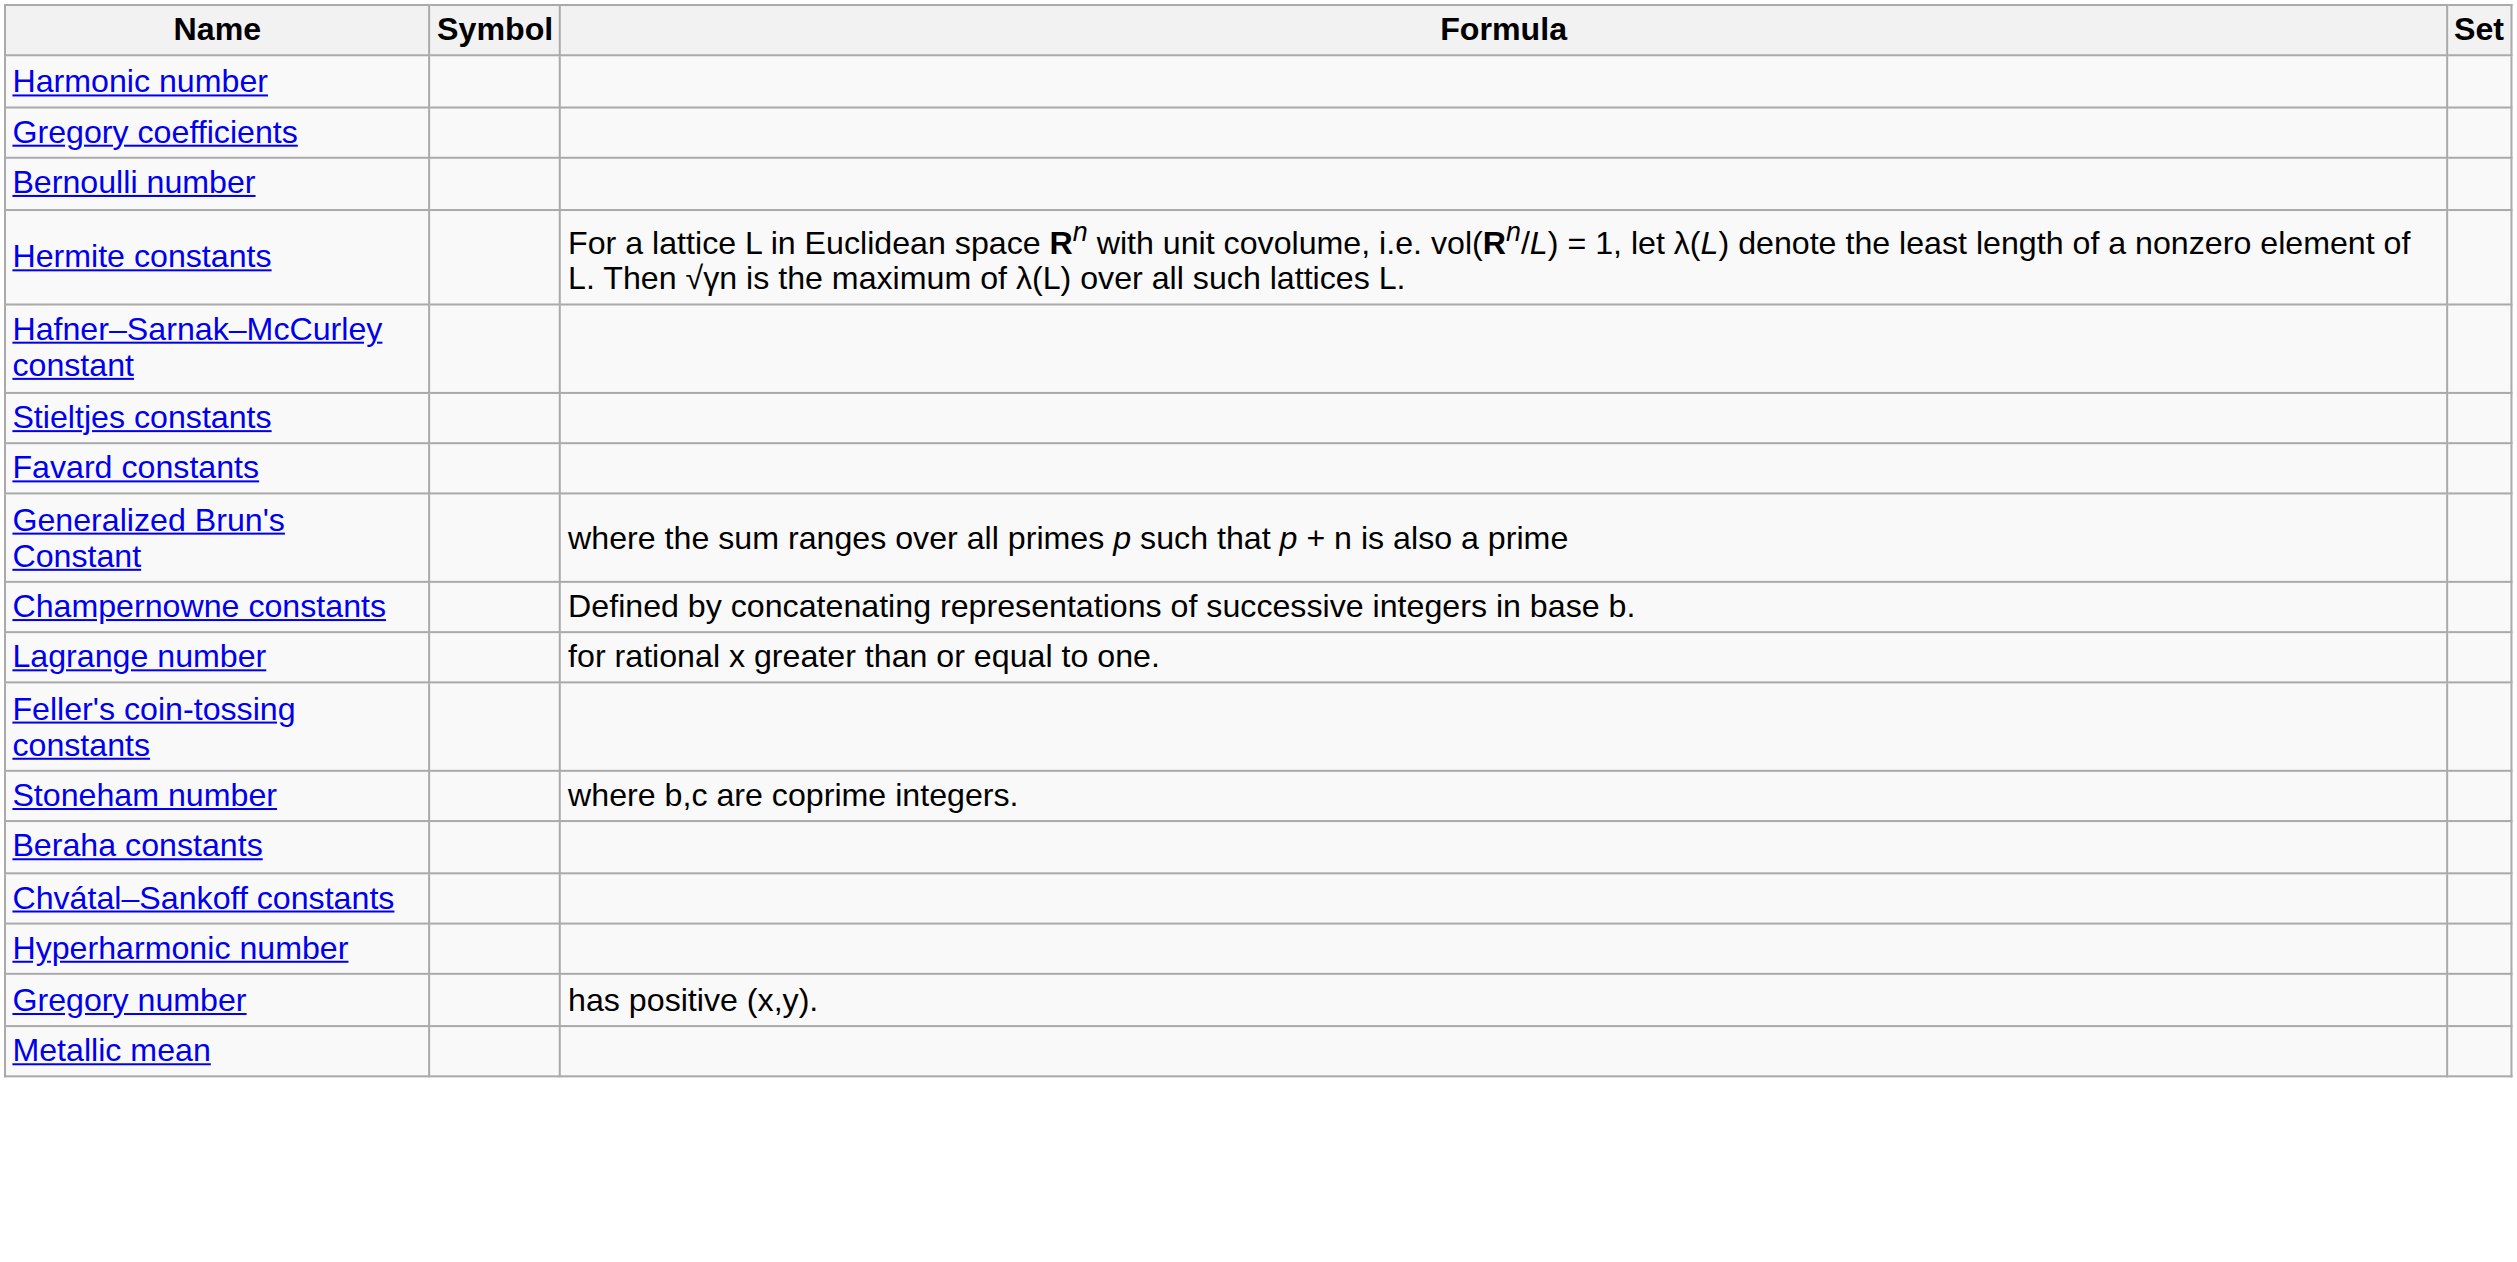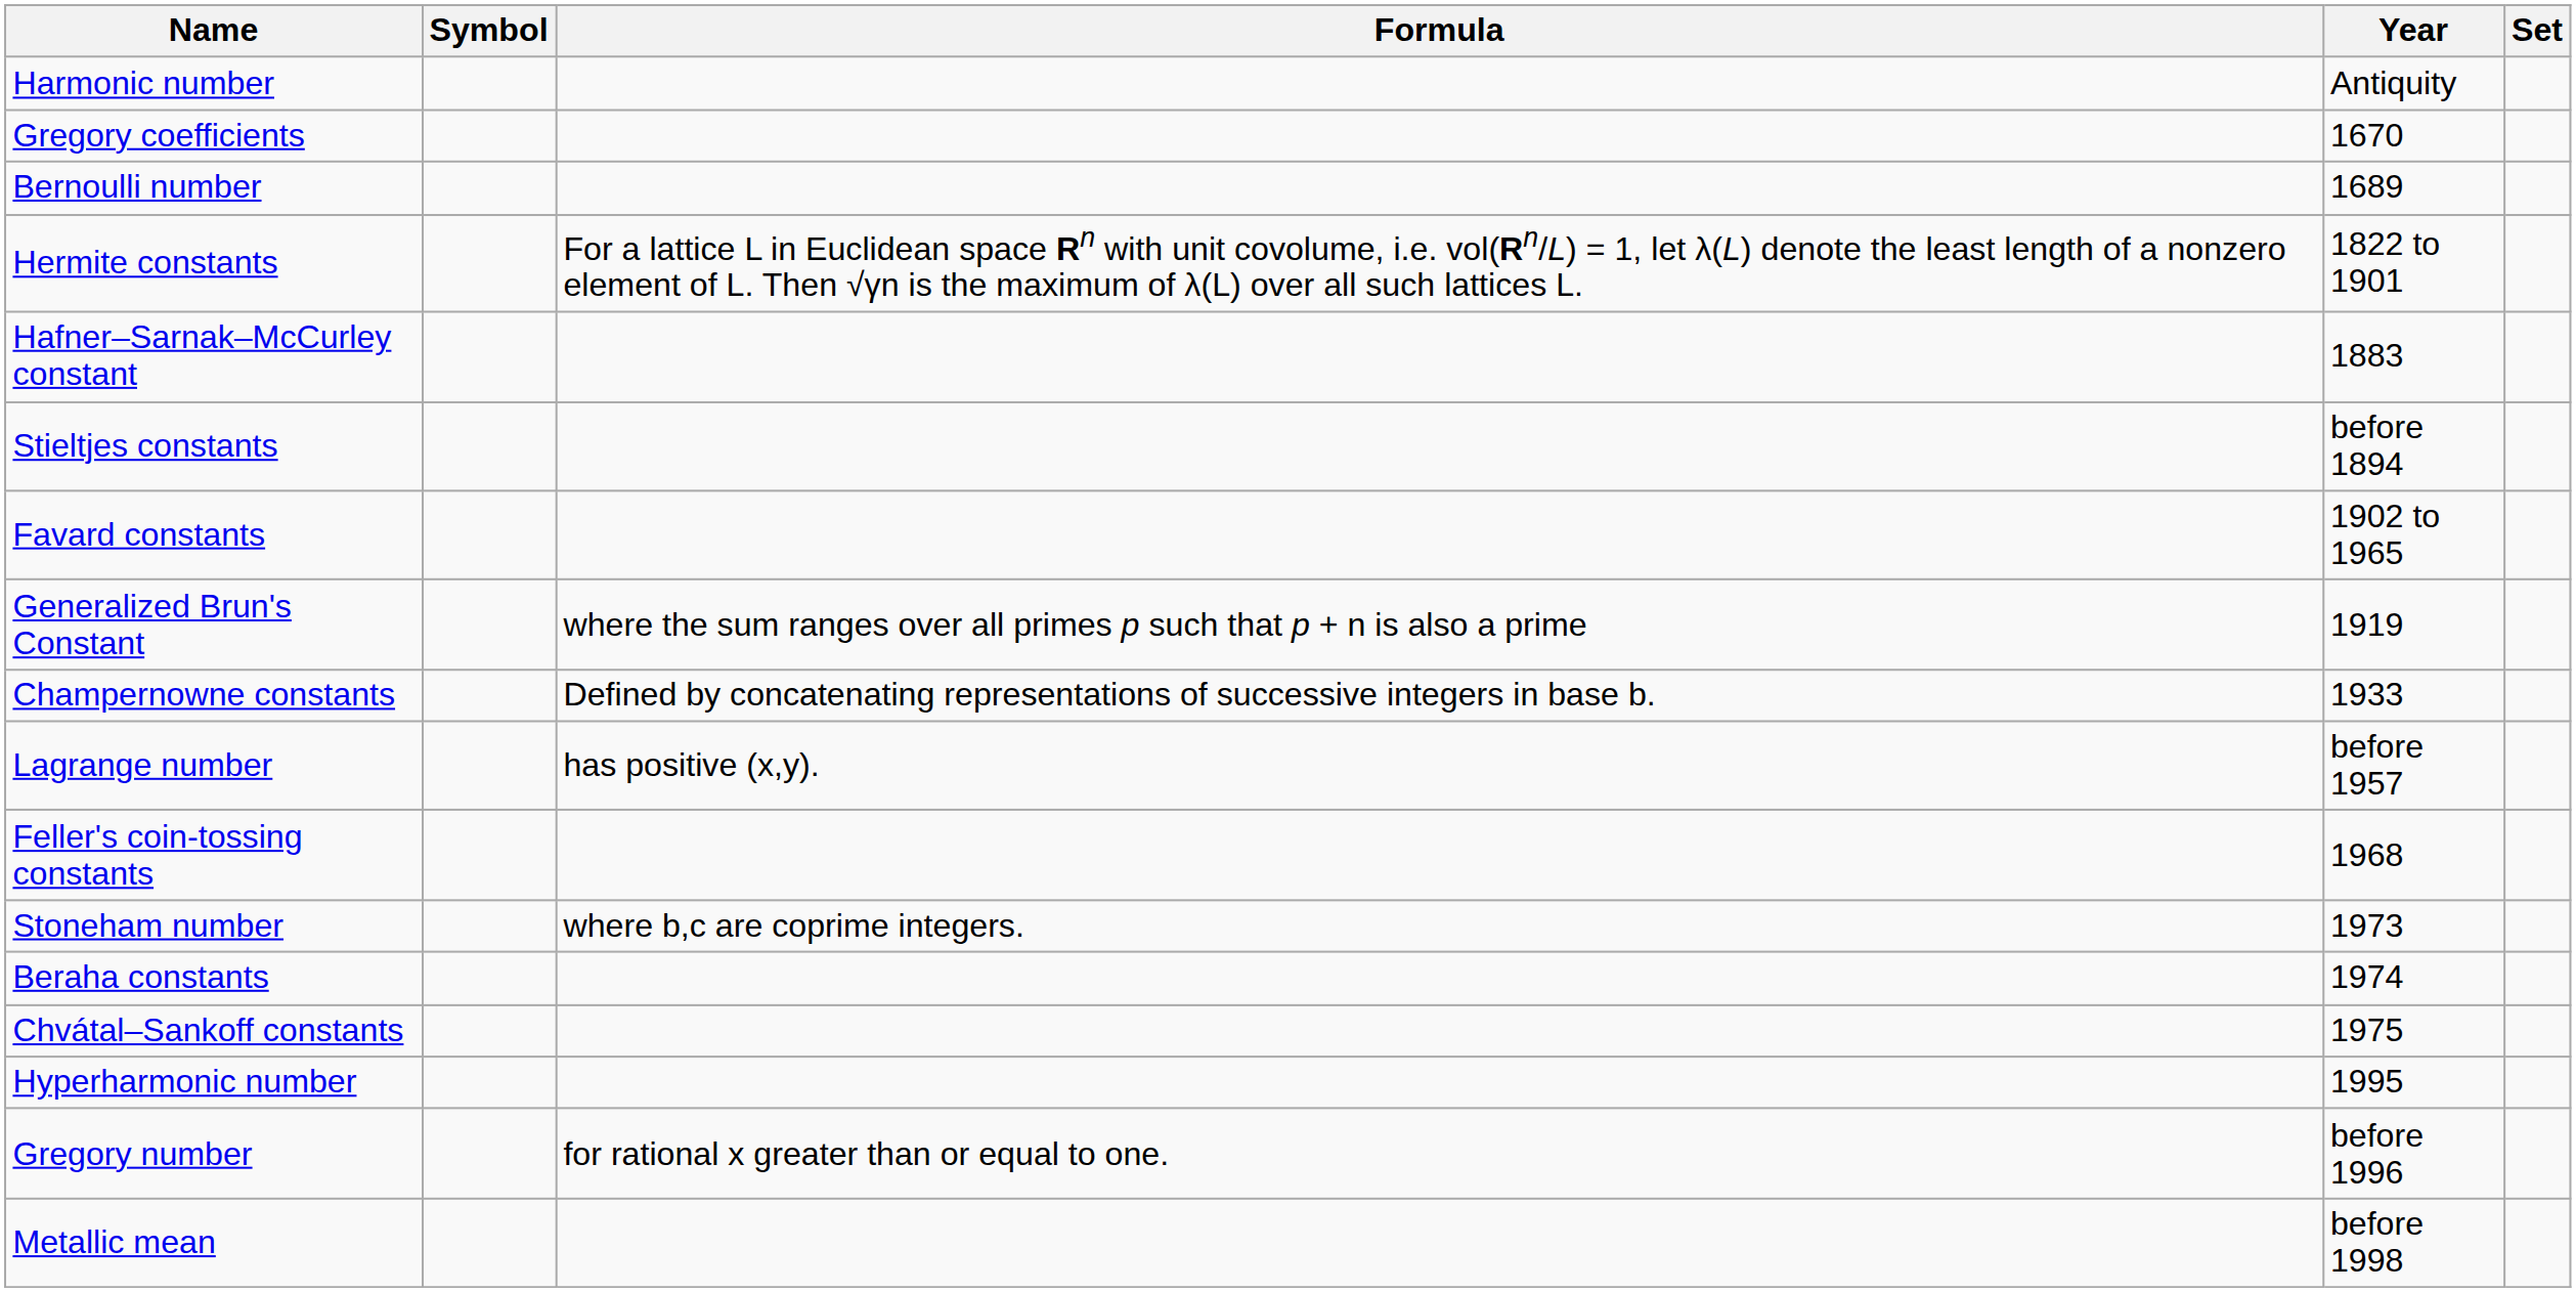+ column: Year | Antiquity | 1670 | 1689 | 1822 to 1901 | 1883 | before 1894 | 1902 to 1965 | 1919 | 1933 | before 1957 | 1968 | 1973 | 1974 | 1975 | 1995 | before 1996 | before 1998
Lagrange number | Formula: for rational x greater than or equal to one. -> has positive (x,y).
Gregory number | Formula: has positive (x,y). -> for rational x greater than or equal to one.
